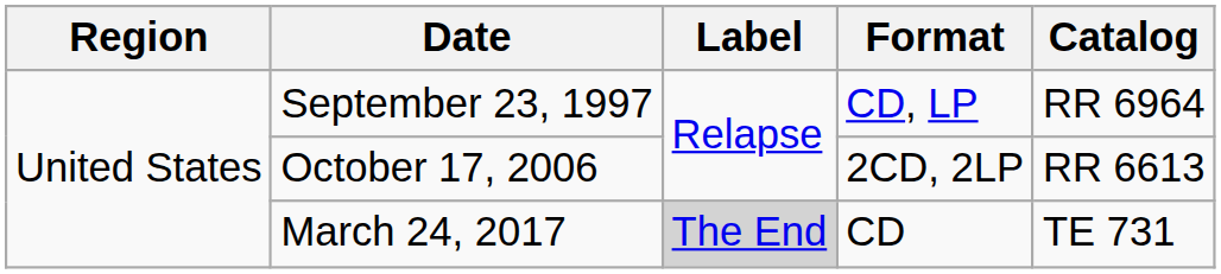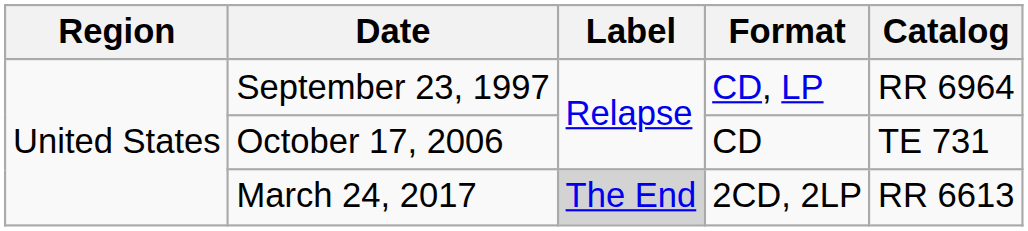October 17, 2006 | Format: 2CD, 2LP -> CD
October 17, 2006 | Catalog: RR 6613 -> TE 731
March 24, 2017 | Format: CD -> 2CD, 2LP
March 24, 2017 | Catalog: TE 731 -> RR 6613
